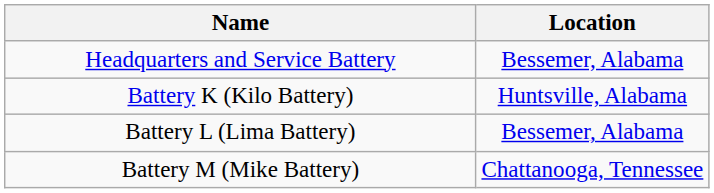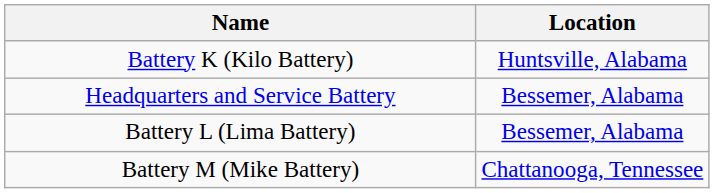rows swapped: Headquarters and Service Battery <-> Battery K (Kilo Battery)
